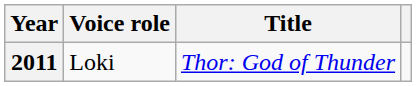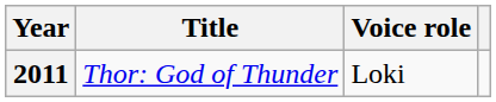columns swapped: Title <-> Voice role
